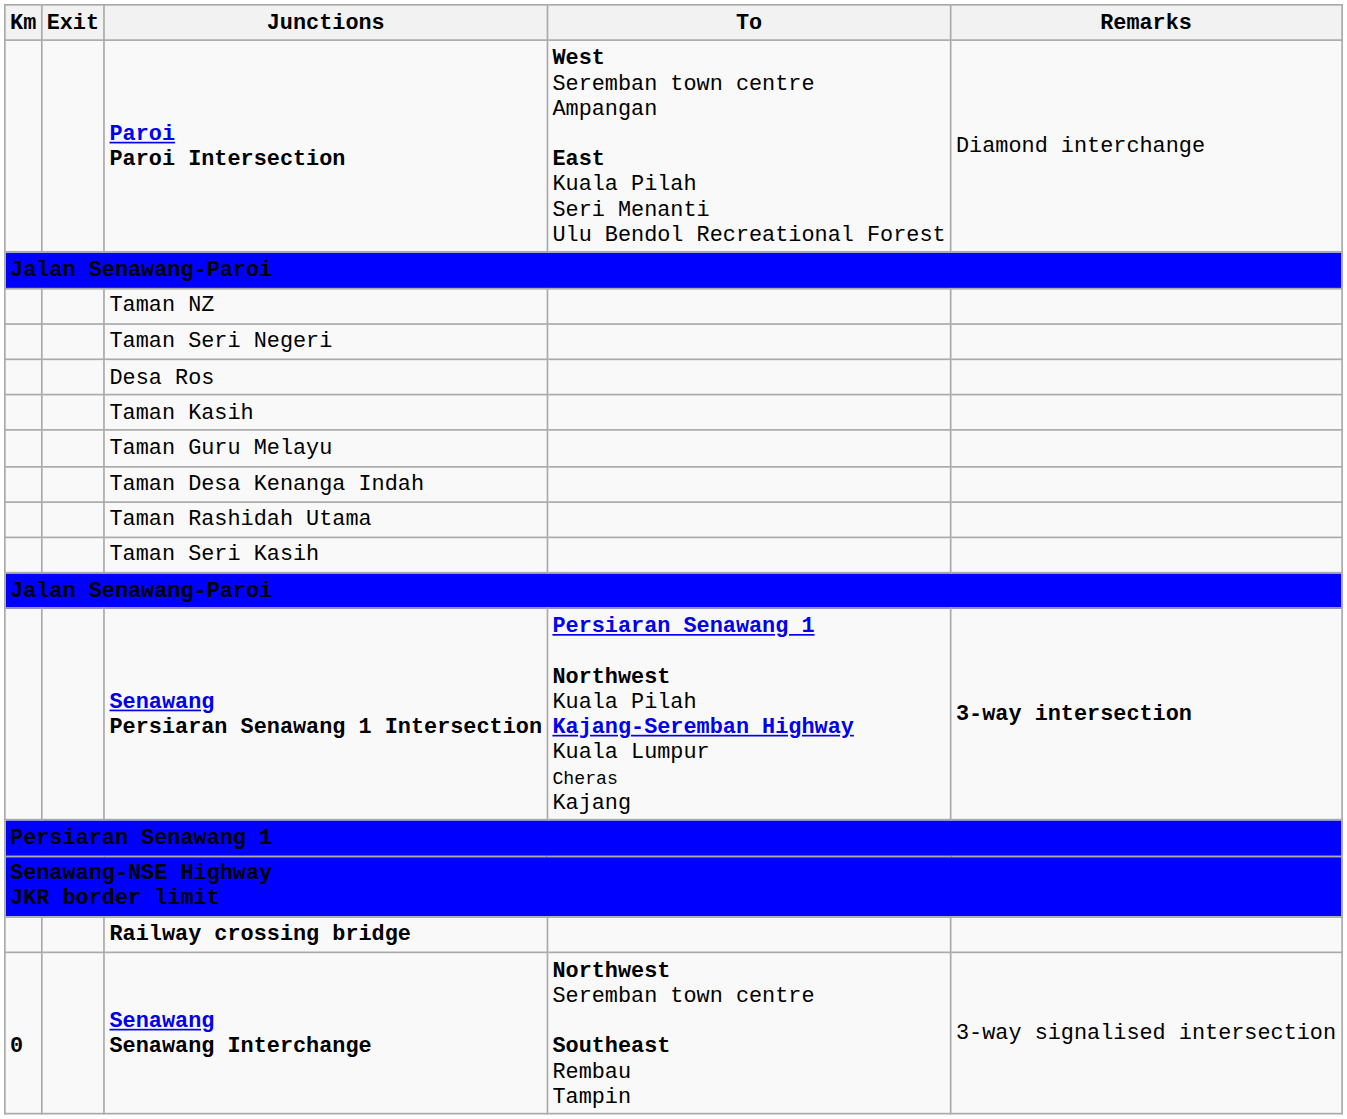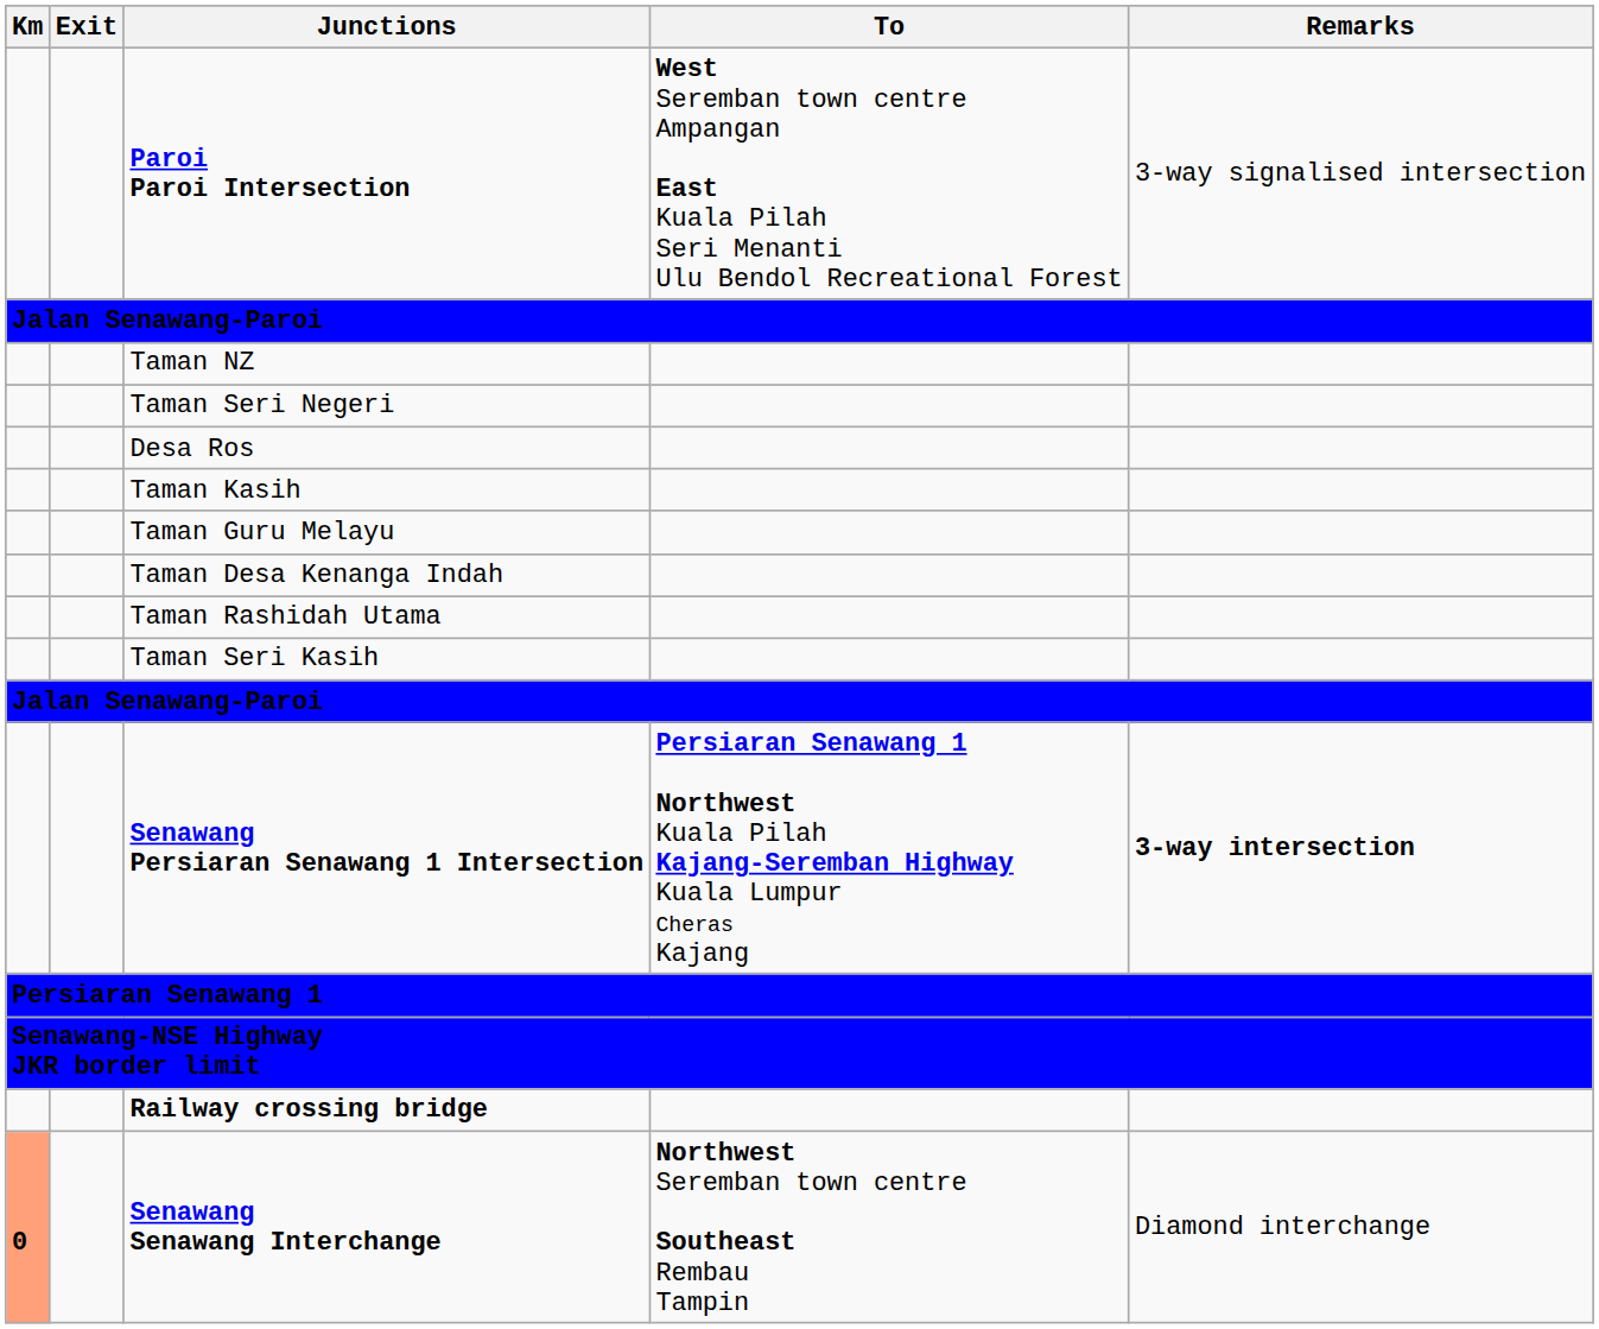Paroi Paroi Intersection | Remarks: Diamond interchange -> 3-way signalised intersection
Senawang Senawang Interchange | Km: no background -> lightsalmon background
Senawang Senawang Interchange | Remarks: 3-way signalised intersection -> Diamond interchange
